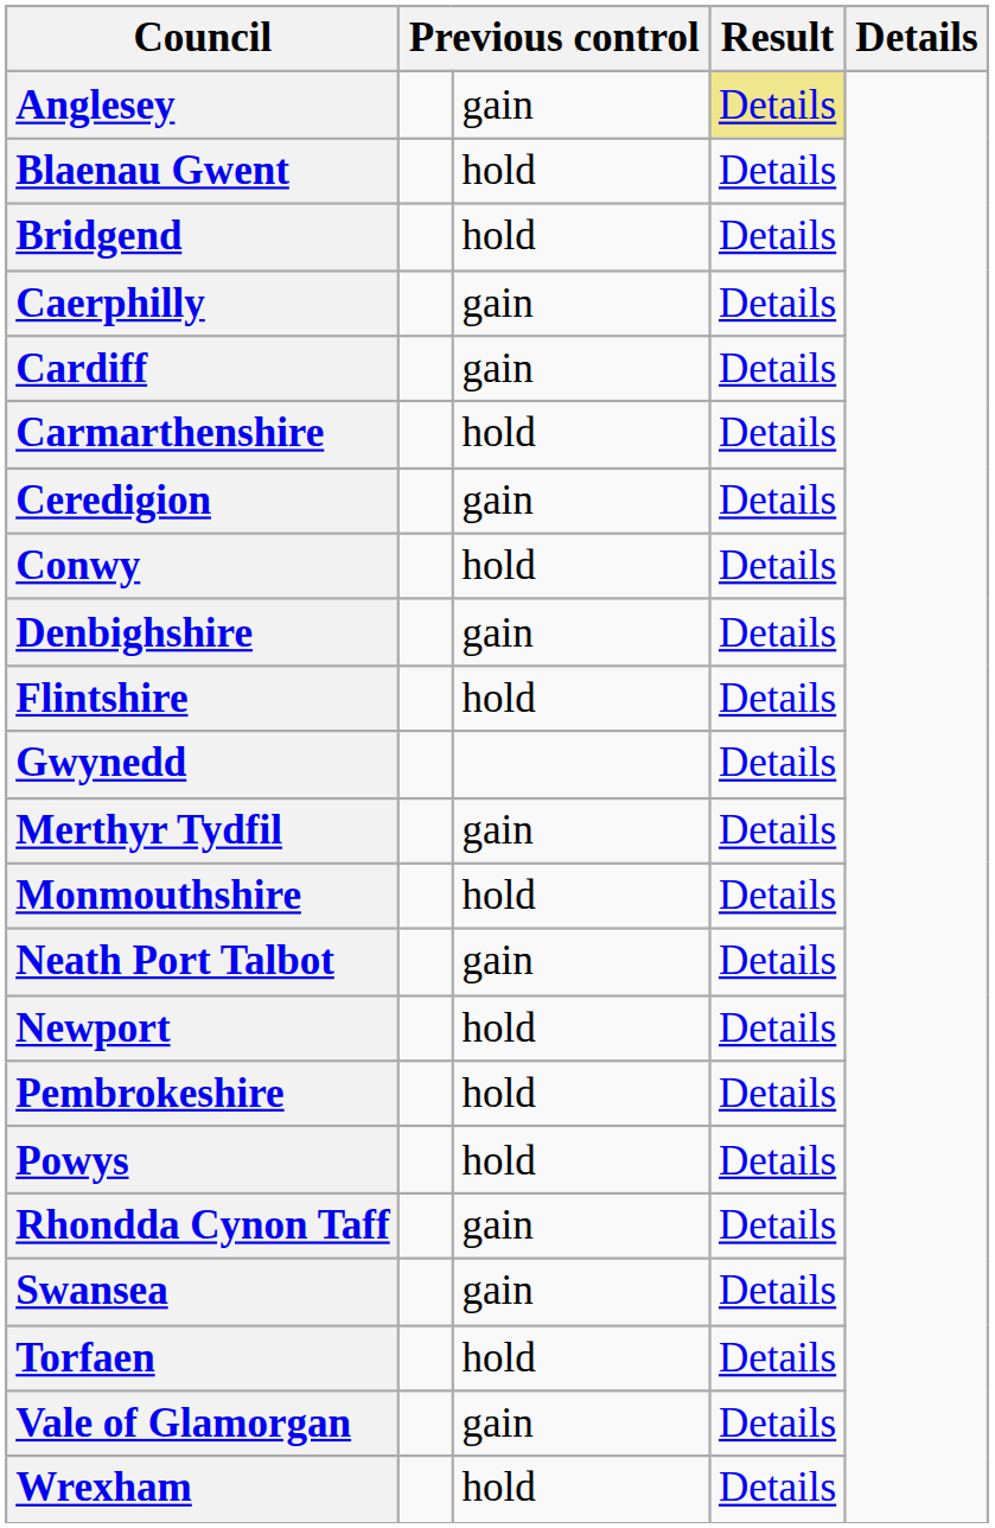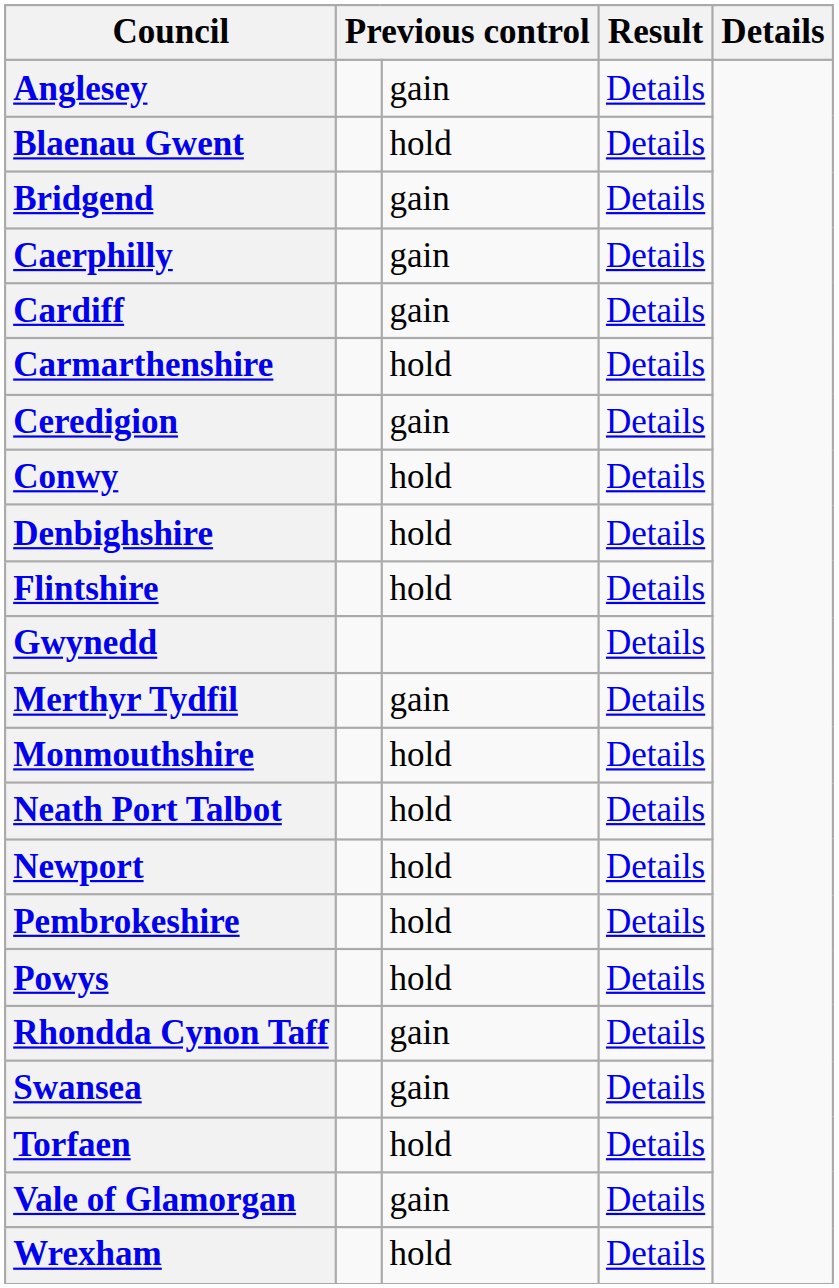Anglesey | column 4: khaki background -> no background
Bridgend | column 3: hold -> gain
Denbighshire | column 3: gain -> hold
Neath Port Talbot | column 3: gain -> hold
